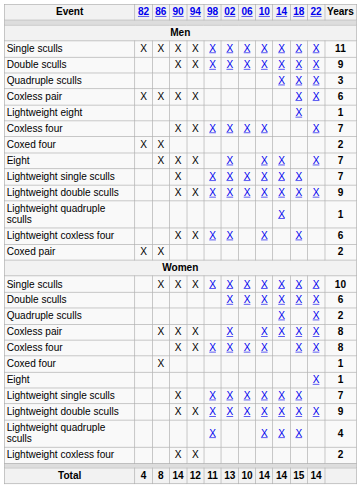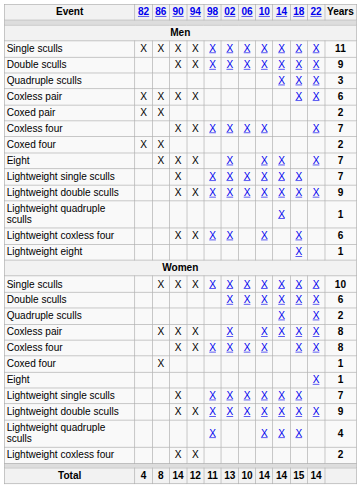rows swapped: Coxed pair <-> Lightweight eight
